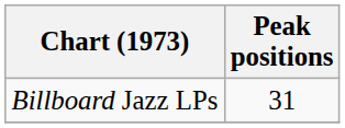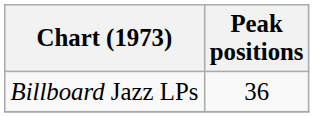Billboard Jazz LPs | Peak positions: 31 -> 36
